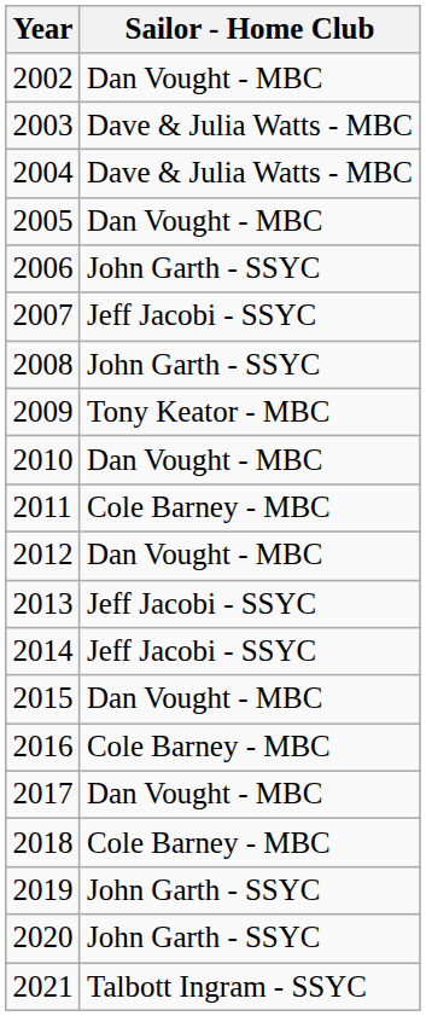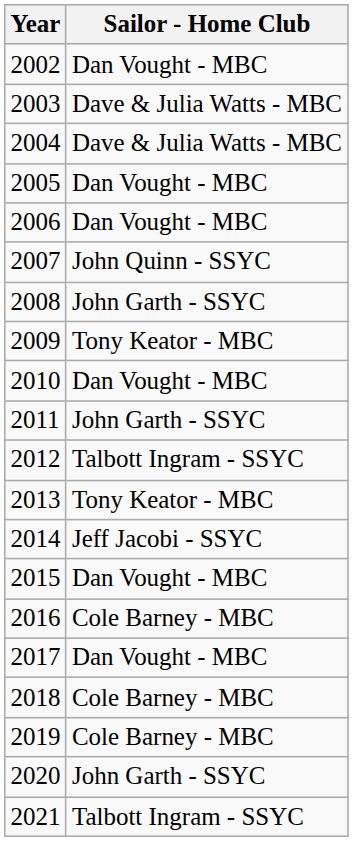2006 | Sailor - Home Club: John Garth - SSYC -> Dan Vought - MBC
2007 | Sailor - Home Club: Jeff Jacobi - SSYC -> John Quinn - SSYC
2011 | Sailor - Home Club: Cole Barney - MBC -> John Garth - SSYC
2012 | Sailor - Home Club: Dan Vought - MBC -> Talbott Ingram - SSYC
2013 | Sailor - Home Club: Jeff Jacobi - SSYC -> Tony Keator - MBC
2019 | Sailor - Home Club: John Garth - SSYC -> Cole Barney - MBC
